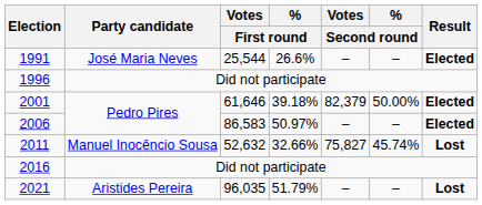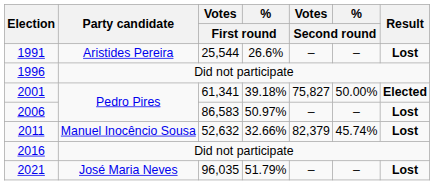1991 | Party candidate: José Maria Neves -> Aristides Pereira
1991 | Result: Elected -> Lost
2001 | Votes / First round: 61,646 -> 61,341
2001 | Votes / Second round: 82,379 -> 75,827
2006 | Result: Elected -> Lost
2011 | Votes / Second round: 75,827 -> 82,379
2021 | Party candidate: Aristides Pereira -> José Maria Neves
